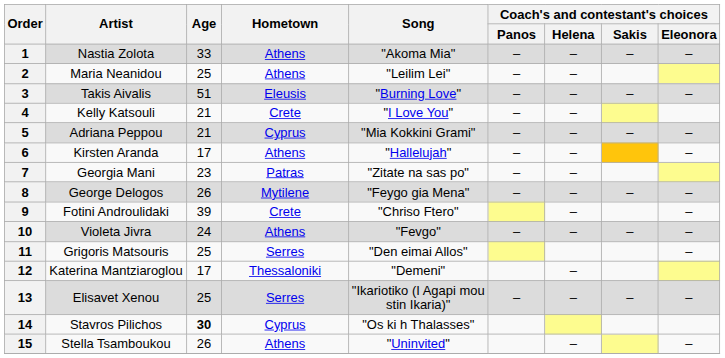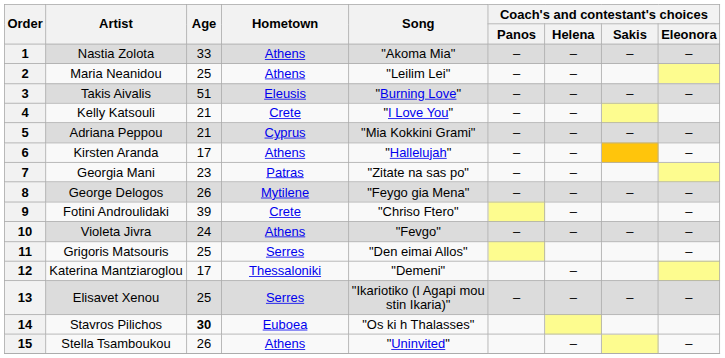14 | Hometown: Cyprus -> Euboea
